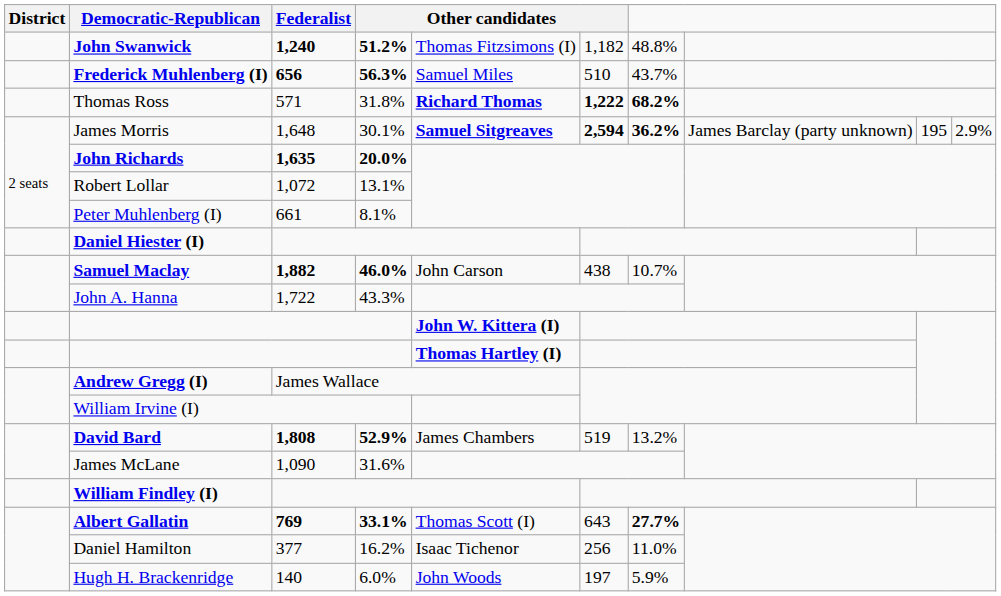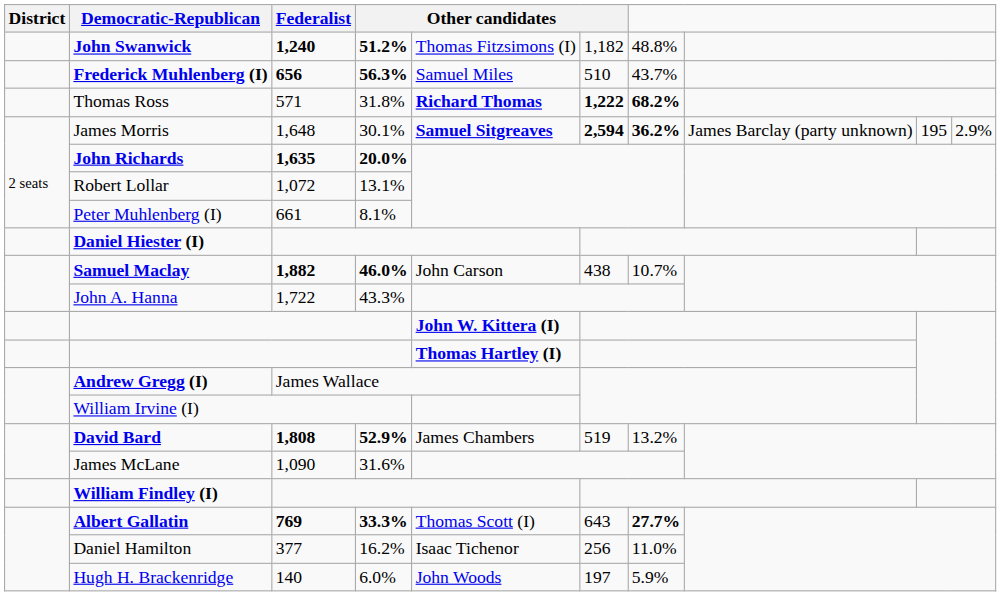Albert Gallatin | column 4: 33.1% -> 33.3%
